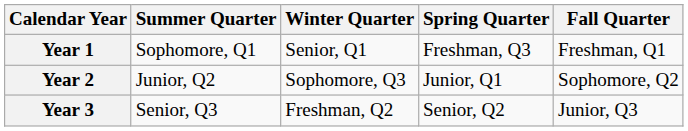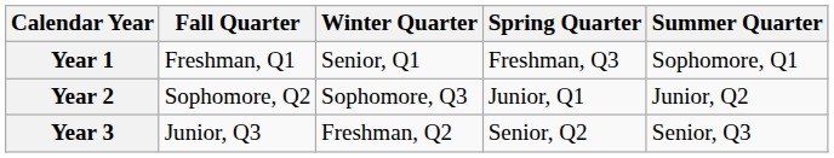columns swapped: Fall Quarter <-> Summer Quarter
